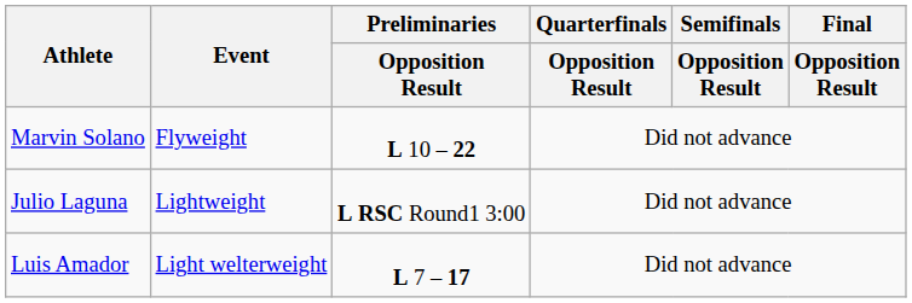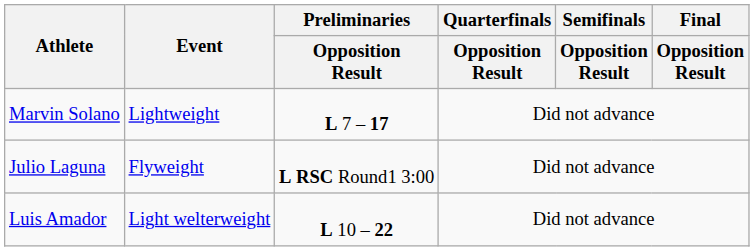Marvin Solano | Event: Flyweight -> Lightweight
Marvin Solano | Preliminaries / Opposition Result: L 10 – 22 -> L 7 – 17
Julio Laguna | Event: Lightweight -> Flyweight
Luis Amador | Preliminaries / Opposition Result: L 7 – 17 -> L 10 – 22
